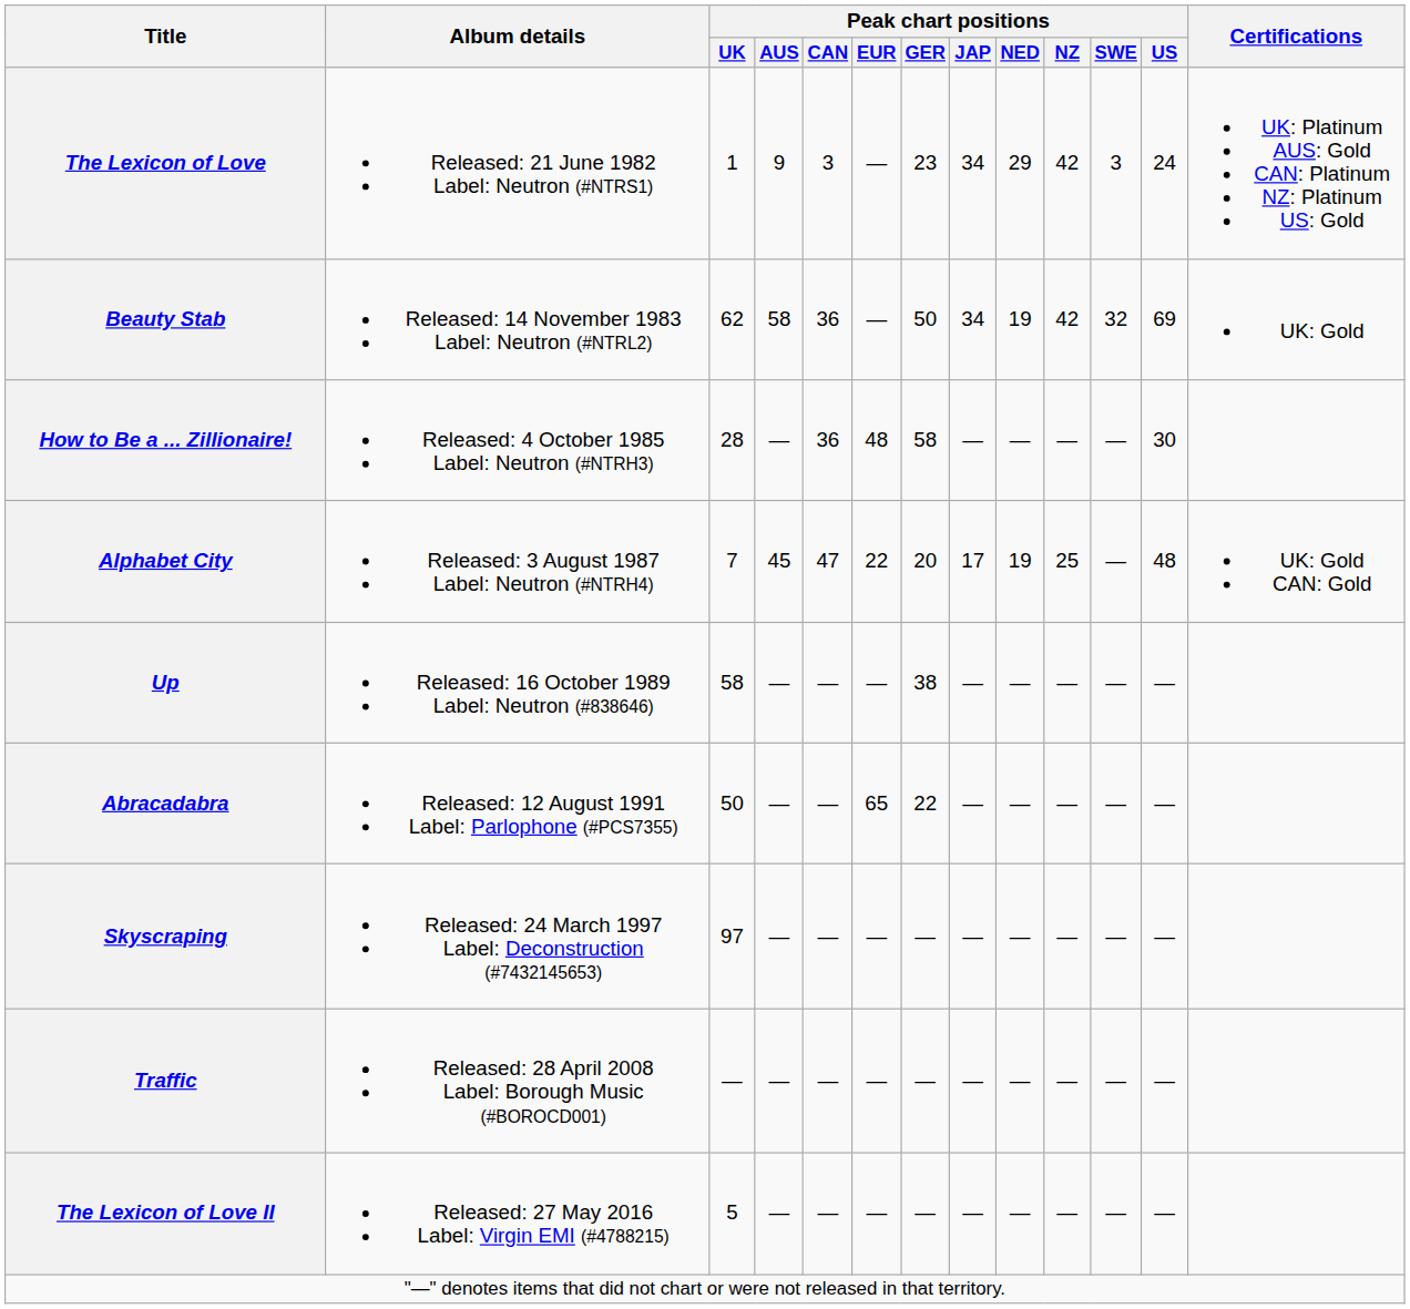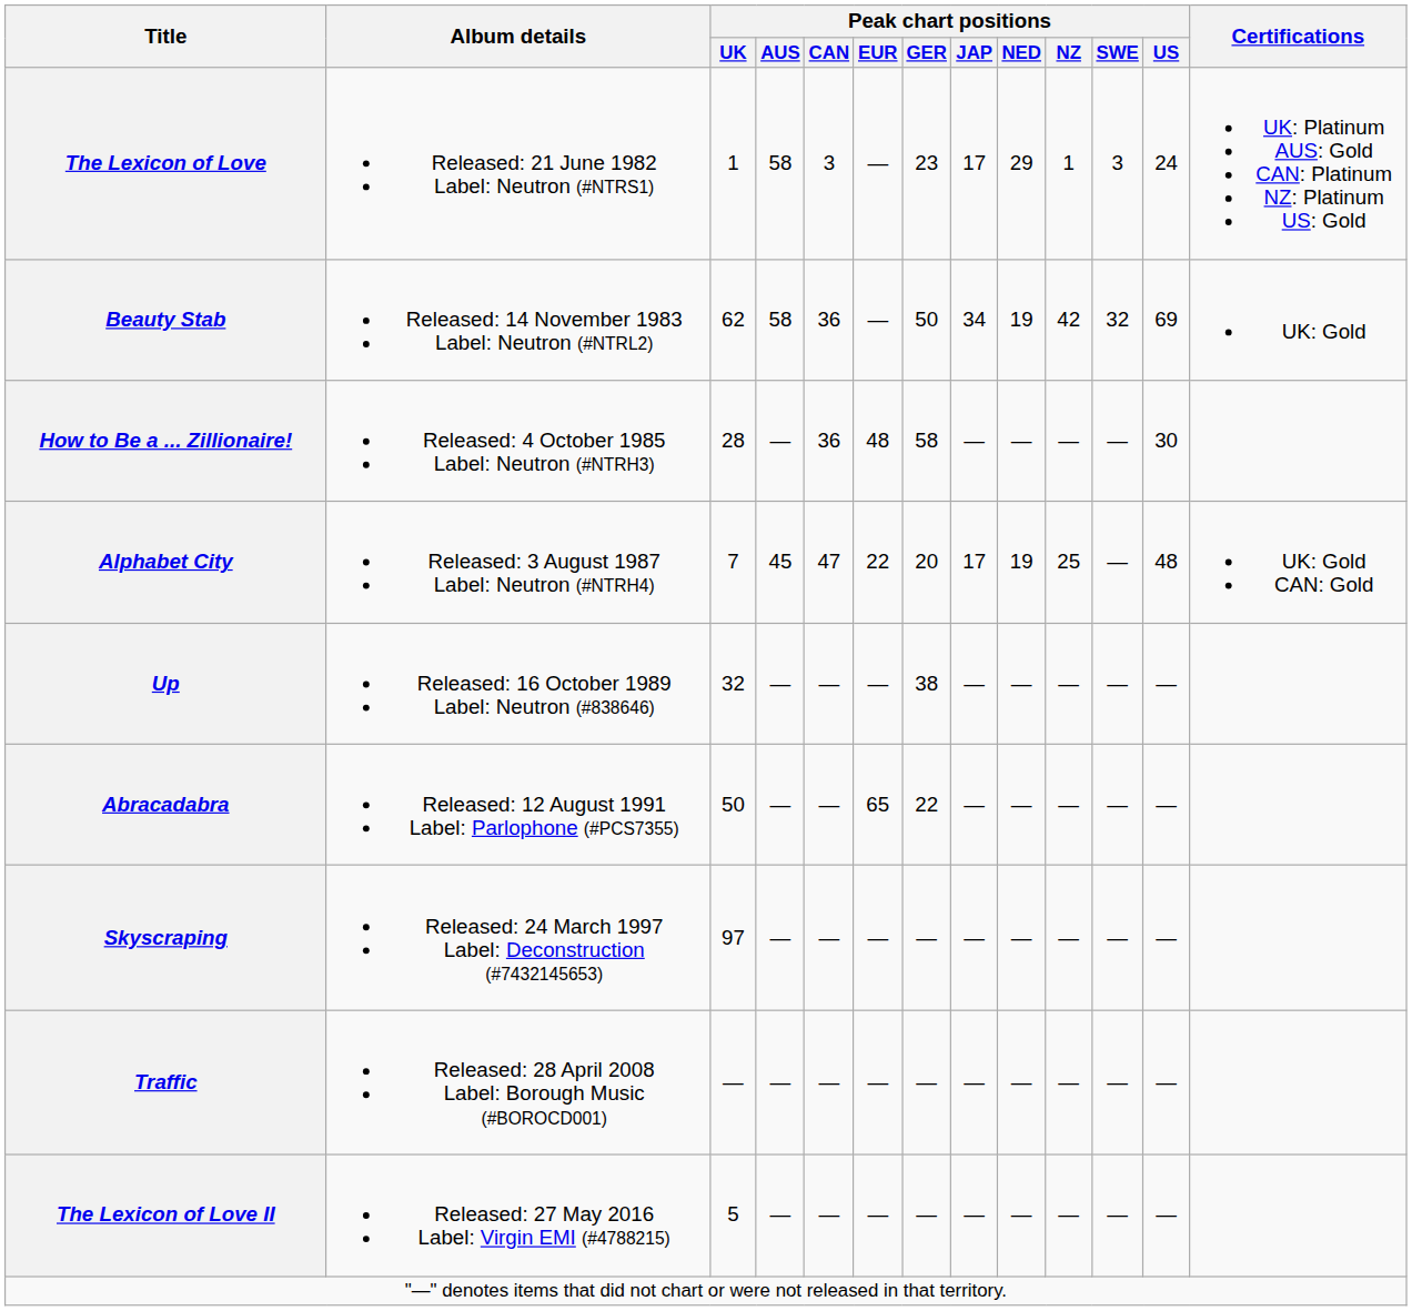The Lexicon of Love | Peak chart positions / AUS: 9 -> 58
The Lexicon of Love | Peak chart positions / JAP: 34 -> 17
The Lexicon of Love | Peak chart positions / NZ: 42 -> 1
Up | Peak chart positions / UK: 58 -> 32
